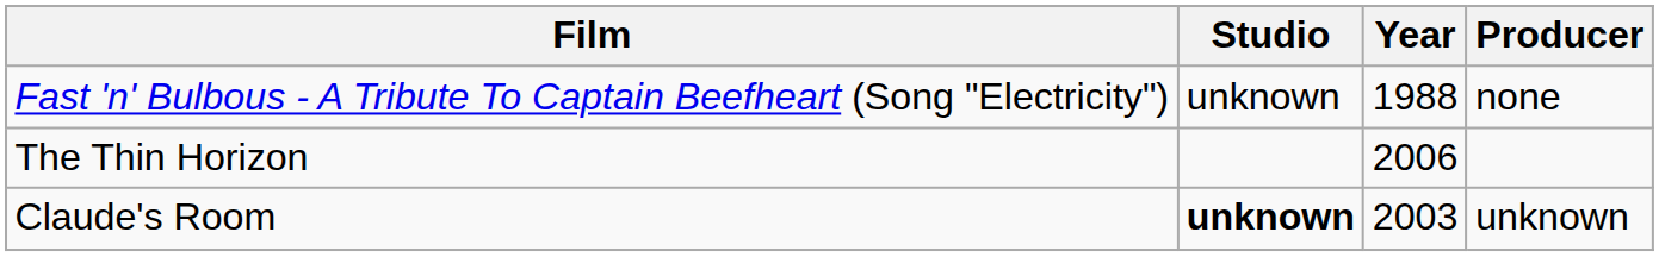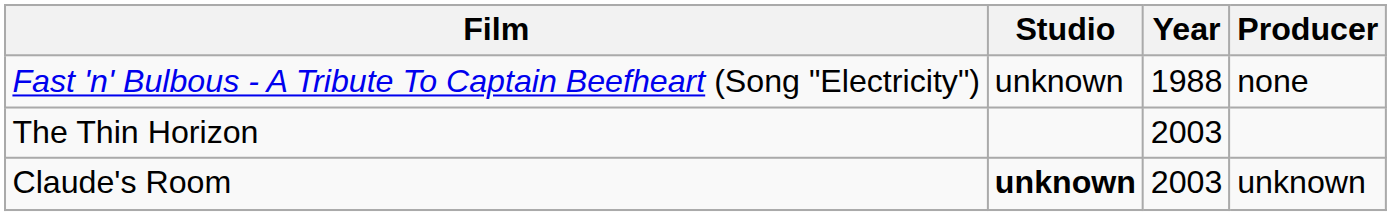The Thin Horizon | Year: 2006 -> 2003
